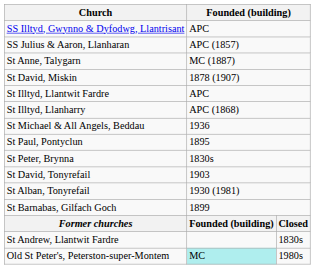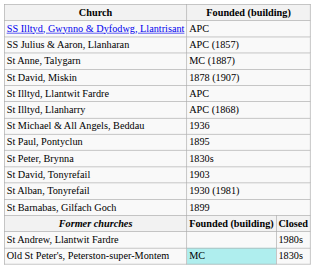St Andrew, Llantwit Fardre | column 3: 1830s -> 1980s
Old St Peter's, Peterston-super-Montem | column 3: 1980s -> 1830s
